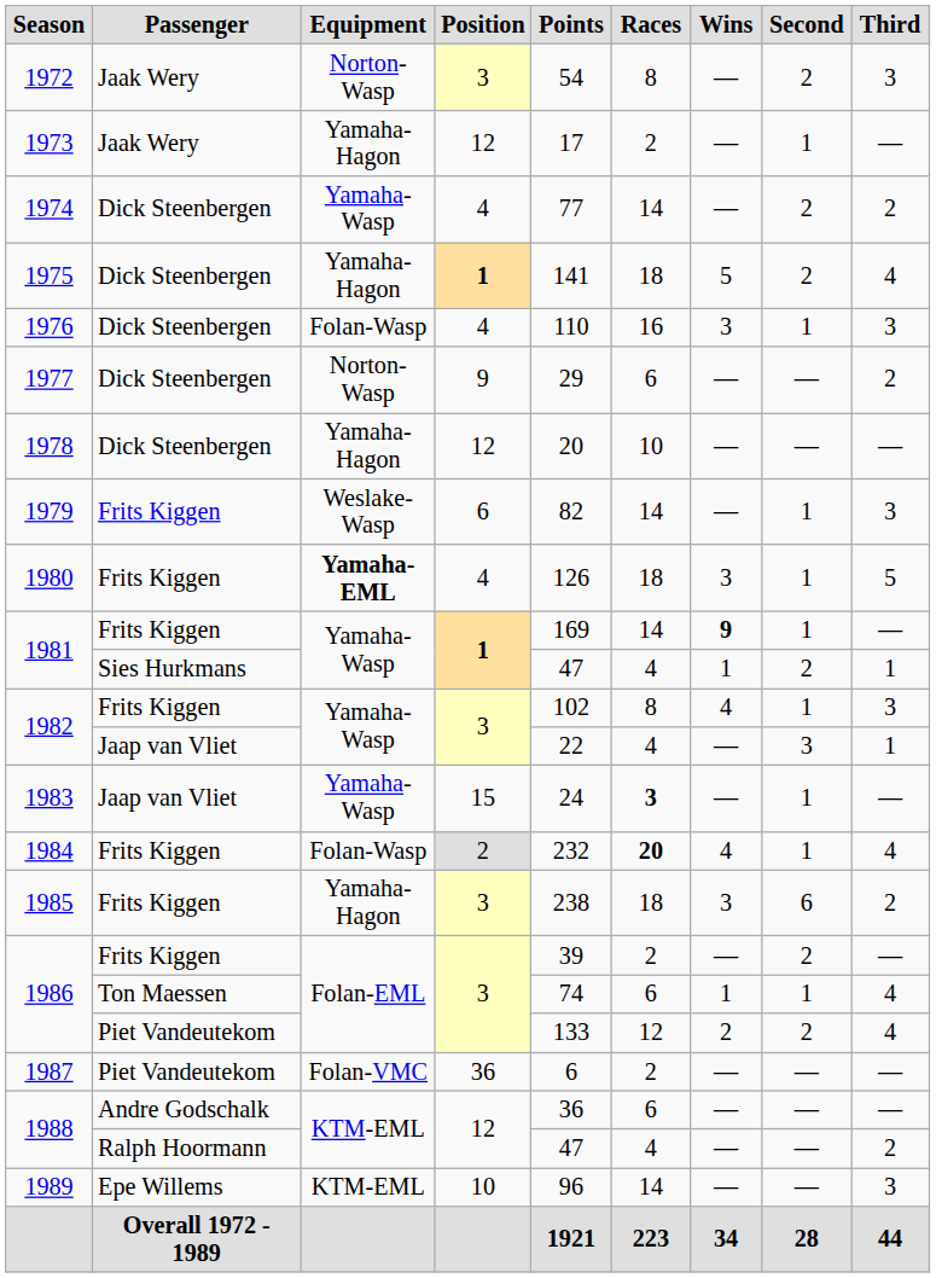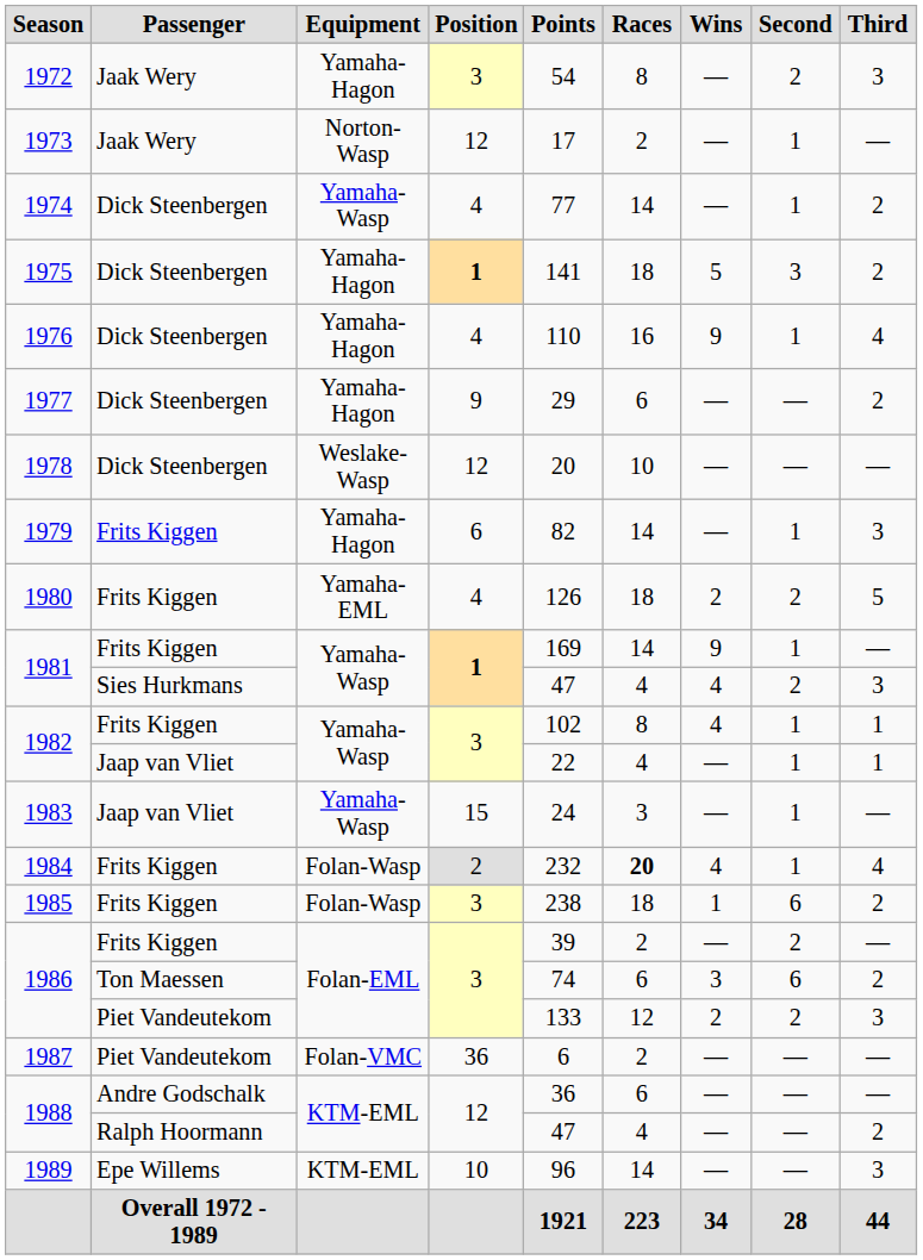1972 | Equipment: Norton-Wasp -> Yamaha-Hagon
1973 | Equipment: Yamaha-Hagon -> Norton-Wasp
1974 | Second: 2 -> 1
1975 | Second: 2 -> 3
1975 | Third: 4 -> 2
1976 | Equipment: Folan-Wasp -> Yamaha-Hagon
1976 | Wins: 3 -> 9
1976 | Third: 3 -> 4
1977 | Equipment: Norton-Wasp -> Yamaha-Hagon
1978 | Equipment: Yamaha-Hagon -> Weslake-Wasp
1979 | Equipment: Weslake-Wasp -> Yamaha-Hagon
1980 | Equipment: bold -> normal
1980 | Wins: 3 -> 2
1980 | Second: 1 -> 2
1981 / Frits Kiggen | Wins: bold -> normal
1981 / Sies Hurkmans | Wins: 1 -> 4
1981 / Sies Hurkmans | Third: 1 -> 3
1982 / Frits Kiggen | Third: 3 -> 1
1982 / Jaap van Vliet | Second: 3 -> 1
1983 | Races: bold -> normal
1985 | Equipment: Yamaha-Hagon -> Folan-Wasp
1985 | Wins: 3 -> 1
1986 / Ton Maessen | Wins: 1 -> 3
1986 / Ton Maessen | Second: 1 -> 6
1986 / Ton Maessen | Third: 4 -> 2
1986 / Piet Vandeutekom | Third: 4 -> 3
